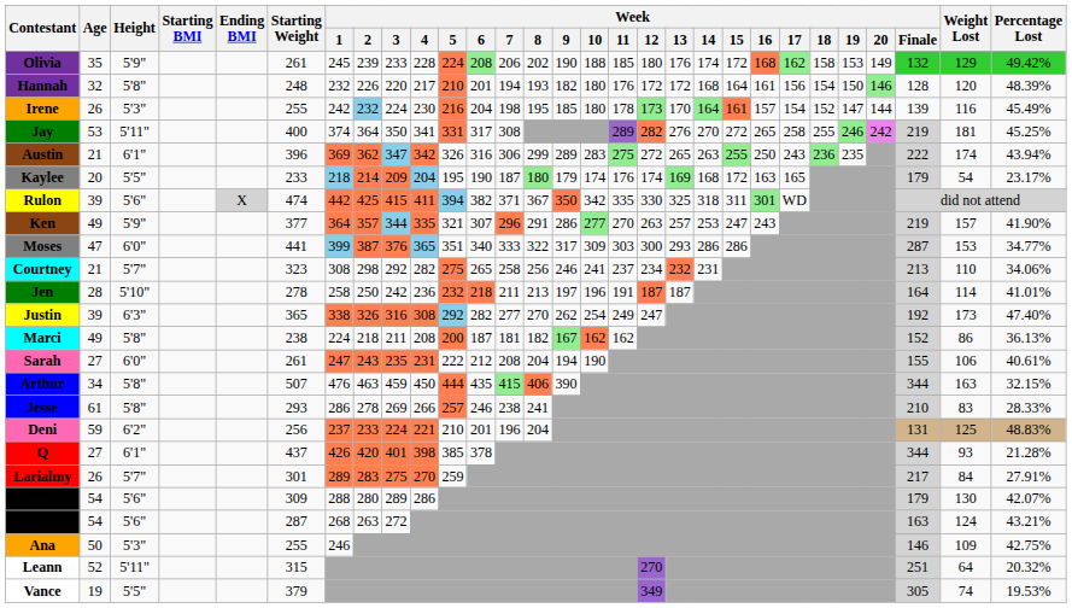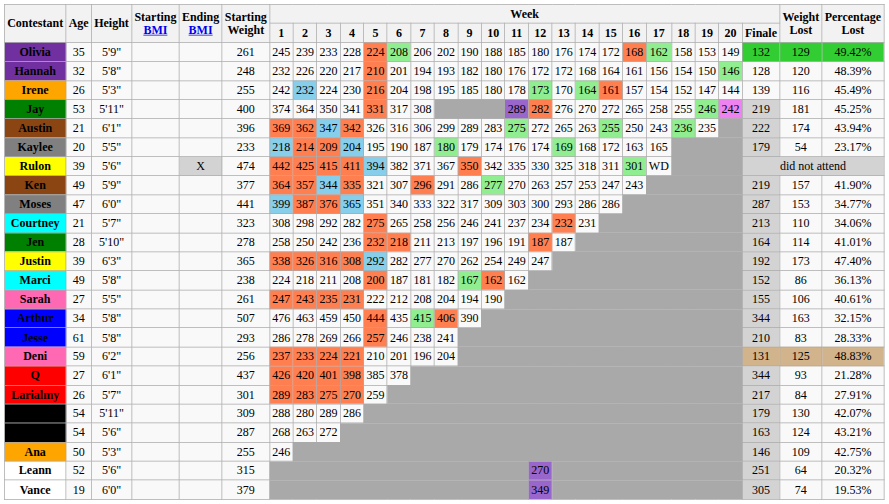Sarah | Height: 6'0" -> 5'5"
Don | Height: 5'6" -> 5'11"
Leann | Height: 5'11" -> 5'6"
Vance | Height: 5'5" -> 6'0"
